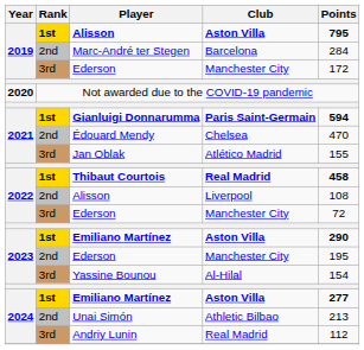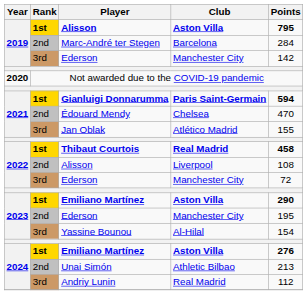2019 / Ederson | Points: 172 -> 142
2024 / Emiliano Martínez | Points: 277 -> 276
